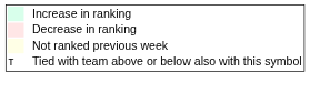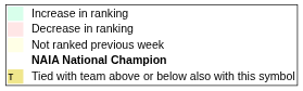+ row: NAIA National Champion
Tied with team above or below also with this symbol | column 1: no background -> khaki background
